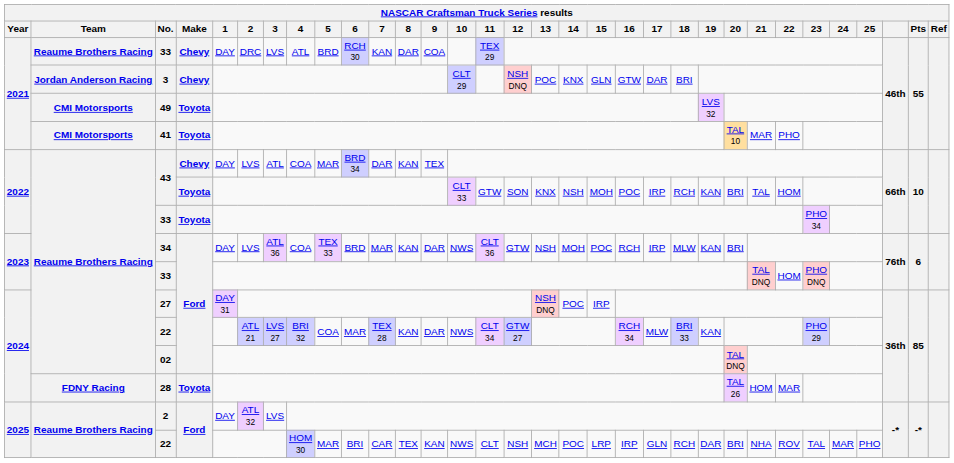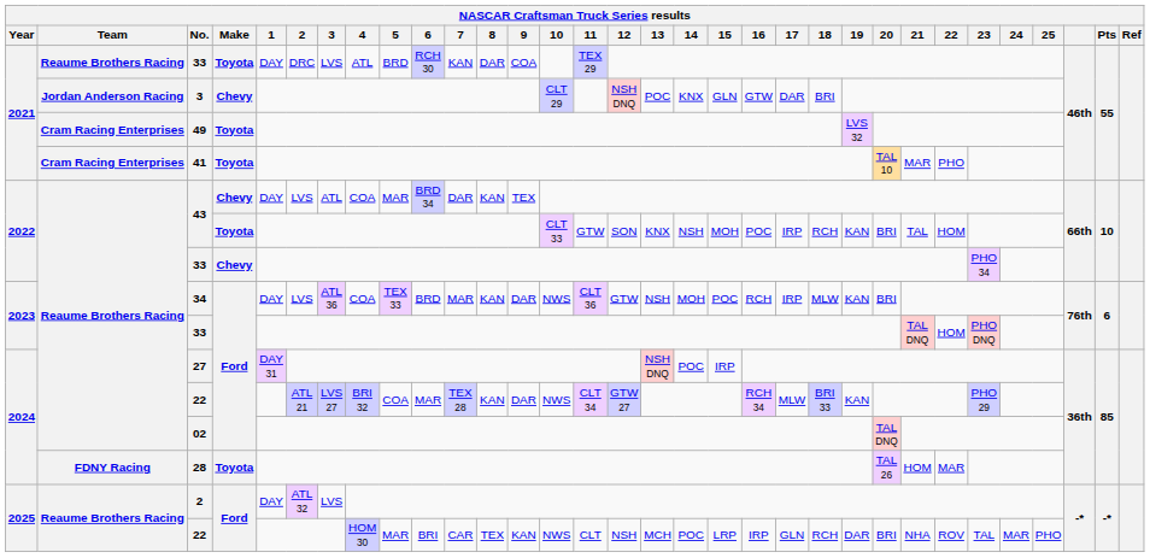2021 / 33 | Make: Chevy -> Toyota
49 | Team: CMI Motorsports -> Cram Racing Enterprises
41 | Team: CMI Motorsports -> Cram Racing Enterprises
2022 / 33 | Make: Toyota -> Chevy
